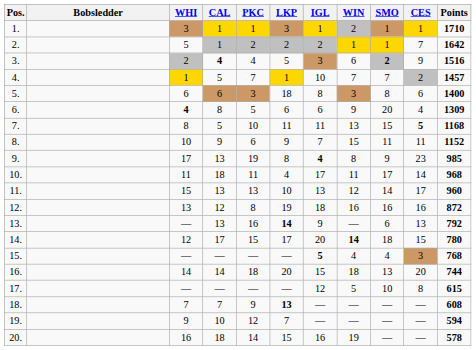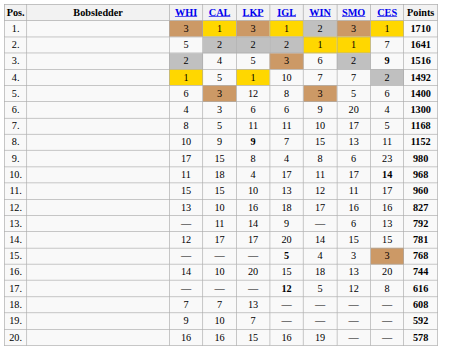- column: PKC | 1 | 2 | 4 | 7 | 3 | 5 | 10 | 6 | 19 | 11 | 13 | 8 | 16 | 15 | — | 18 | — | 9 | 12 | 14
1. | SMO: 1 -> 3
2. | CAL: 1 -> 2
2. | Points: 1642 -> 1641
3. | CAL: bold -> normal
3. | SMO: bold -> normal
3. | CES: normal -> bold
4. | Points: 1457 -> 1492
5. | CAL: 6 -> 3
5. | LKP: 18 -> 12
5. | SMO: 8 -> 5
6. | WHI: bold -> normal
6. | CAL: 8 -> 3
6. | Points: 1309 -> 1300
7. | WIN: 13 -> 10
7. | SMO: 15 -> 17
7. | CES: bold -> normal
8. | LKP: normal -> bold
8. | SMO: 11 -> 13
9. | CAL: 13 -> 15
9. | IGL: bold -> normal
9. | SMO: 9 -> 6
9. | Points: 985 -> 980
10. | CES: normal -> bold
11. | CAL: 13 -> 15
11. | SMO: 14 -> 11
12. | CAL: 12 -> 10
12. | LKP: 19 -> 16
12. | WIN: 16 -> 17
12. | Points: 872 -> 827
13. | CAL: 13 -> 11
13. | LKP: bold -> normal
14. | WIN: bold -> normal
14. | SMO: 18 -> 15
14. | Points: 780 -> 781
15. | SMO: 4 -> 3
16. | CAL: 14 -> 10
17. | IGL: normal -> bold
17. | SMO: 10 -> 12
17. | Points: 615 -> 616
18. | LKP: bold -> normal
19. | Points: 594 -> 592
20. | CAL: 18 -> 16
